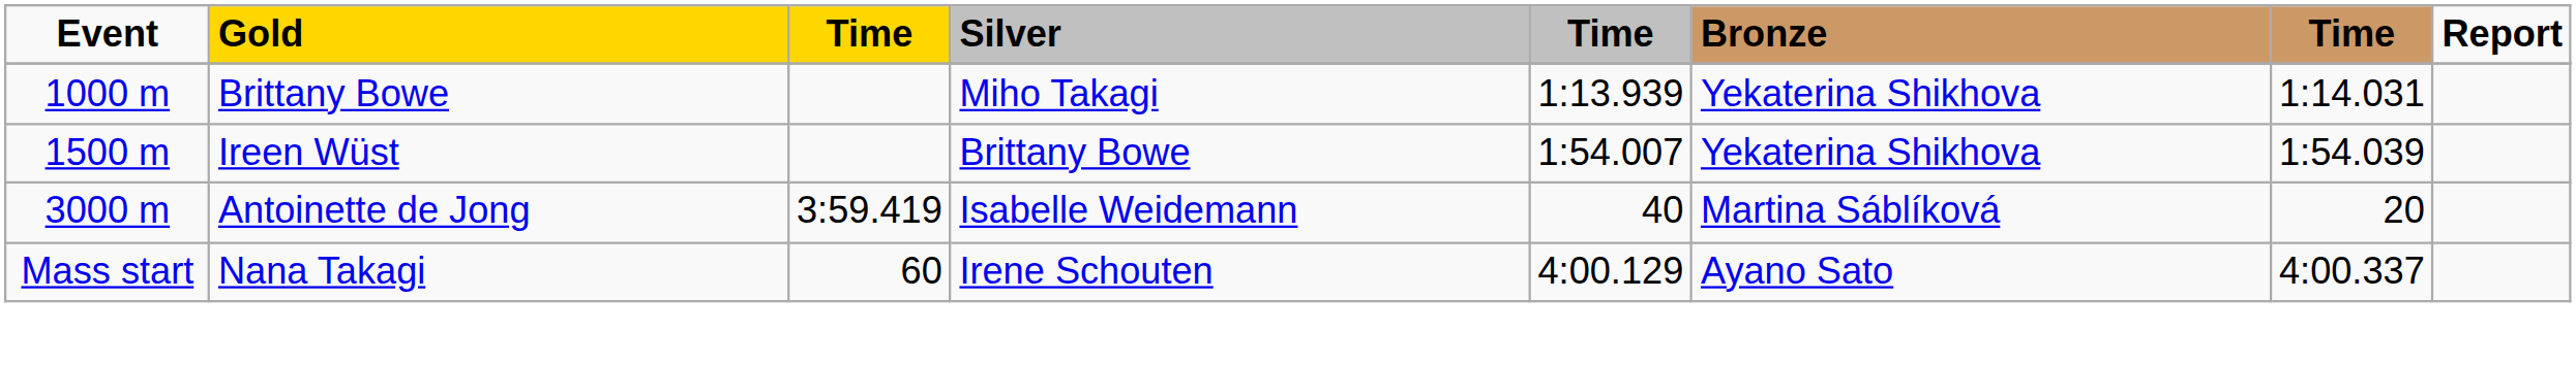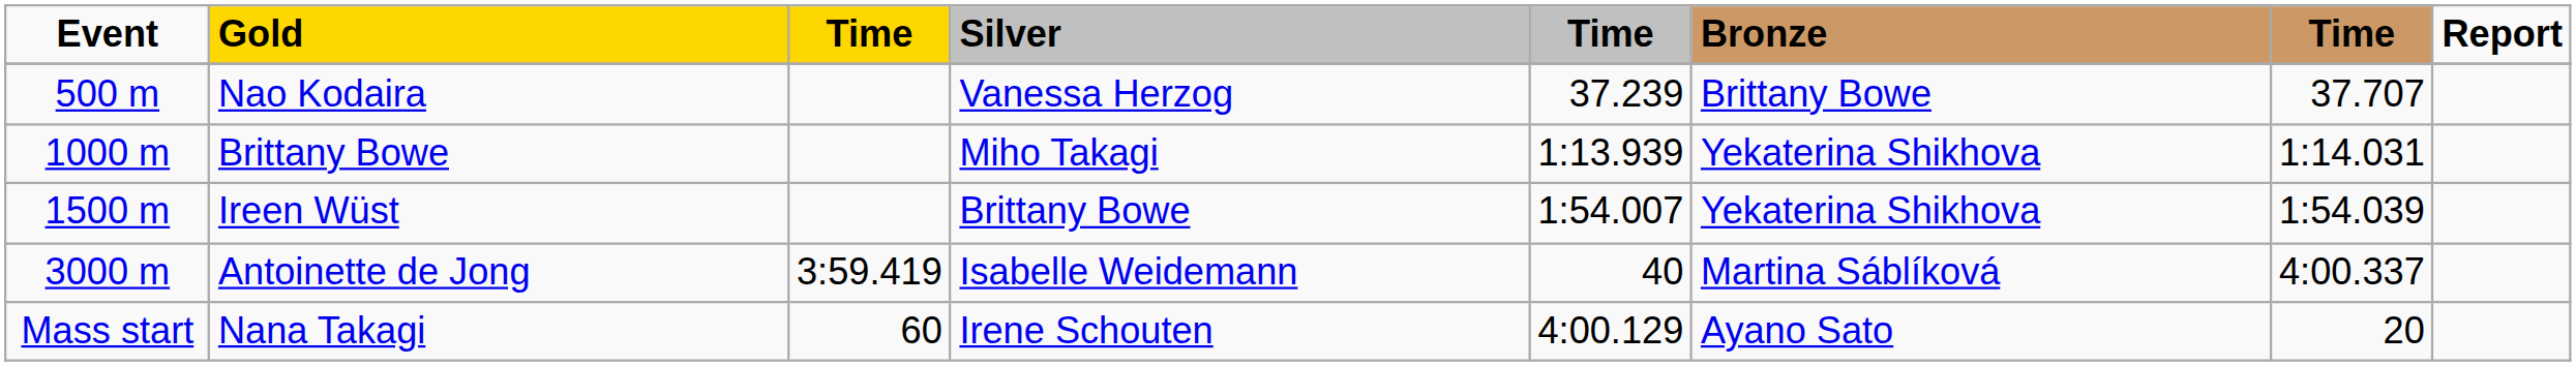+ row: 500 m | Nao Kodaira | Vanessa Herzog | 37.239 | Brittany Bowe | 37.707
Antoinette de Jong | column 7: 20 -> 4:00.337
Nana Takagi | column 7: 4:00.337 -> 20
